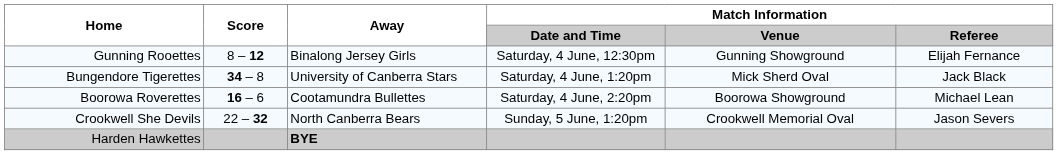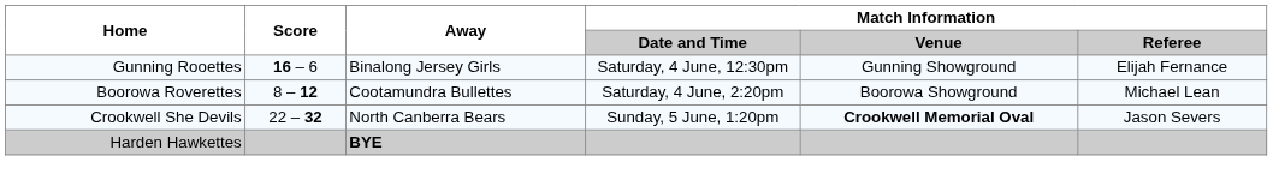Gunning Rooettes | Score: 8 – 12 -> 16 – 6
- row: Bungendore Tigerettes | 34 – 8 | University of Canberra Stars | Saturday, 4 June, 1:20pm | Mick Sherd Oval | Jack Black
Boorowa Roverettes | Score: 16 – 6 -> 8 – 12
Crookwell She Devils | Match Information / Venue: normal -> bold
